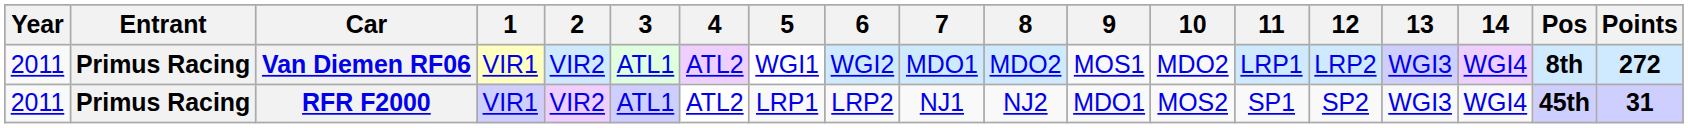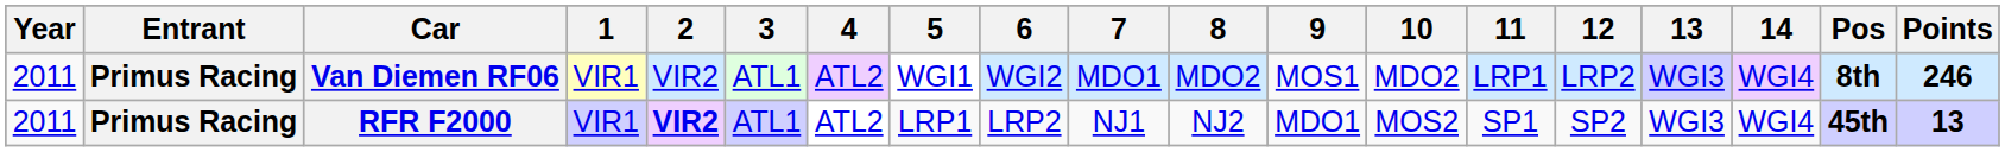Van Diemen RF06 | Points: 272 -> 246
RFR F2000 | 2: normal -> bold
RFR F2000 | Points: 31 -> 13
